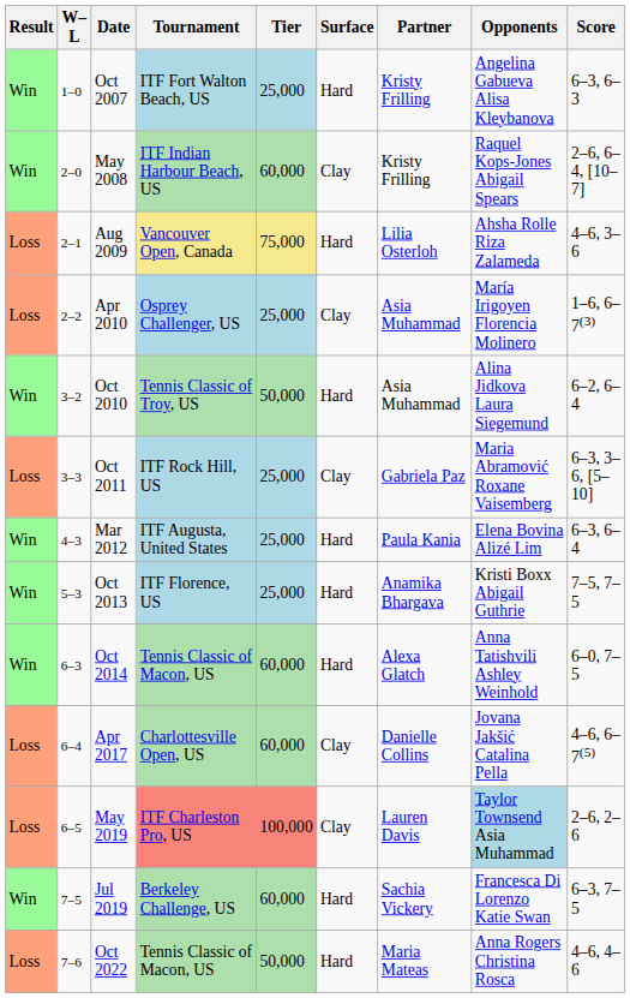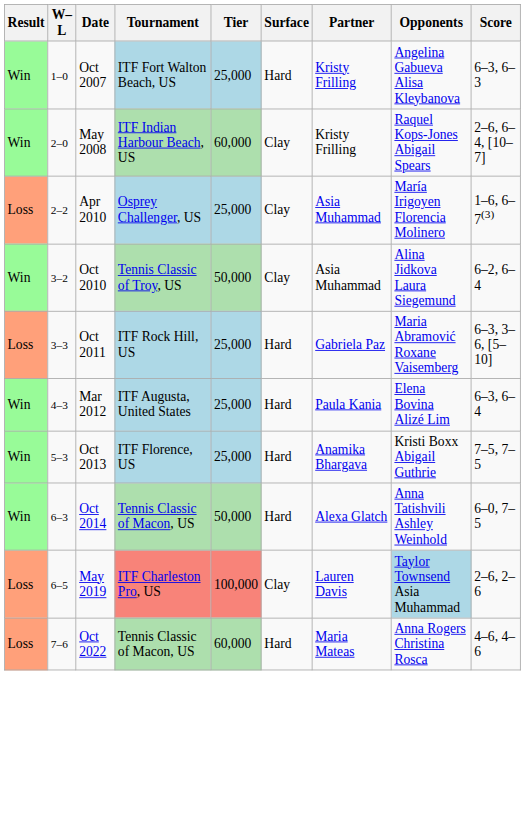- row: Loss | 2–1 | Aug 2009 | Vancouver Open, Canada | 75,000 | Hard | Lilia Osterloh | Ahsha Rolle Riza Zalameda | 4–6, 3–6
Oct 2010 | Surface: Hard -> Clay
Oct 2011 | Surface: Clay -> Hard
Oct 2014 | Tier: 60,000 -> 50,000
- row: Loss | 6–4 | Apr 2017 | Charlottesville Open, US | 60,000 | Clay | Danielle Collins | Jovana Jakšić Catalina Pella | 4–6, 6–7(5)
- row: Win | 7–5 | Jul 2019 | Berkeley Challenge, US | 60,000 | Hard | Sachia Vickery | Francesca Di Lorenzo Katie Swan | 6–3, 7–5
Oct 2022 | Tier: 50,000 -> 60,000
